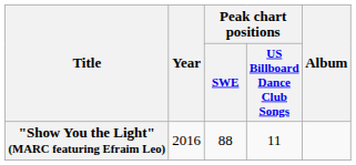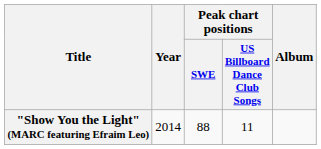"Show You the Light" (MARC featuring Efraim Leo) | Year: 2016 -> 2014
